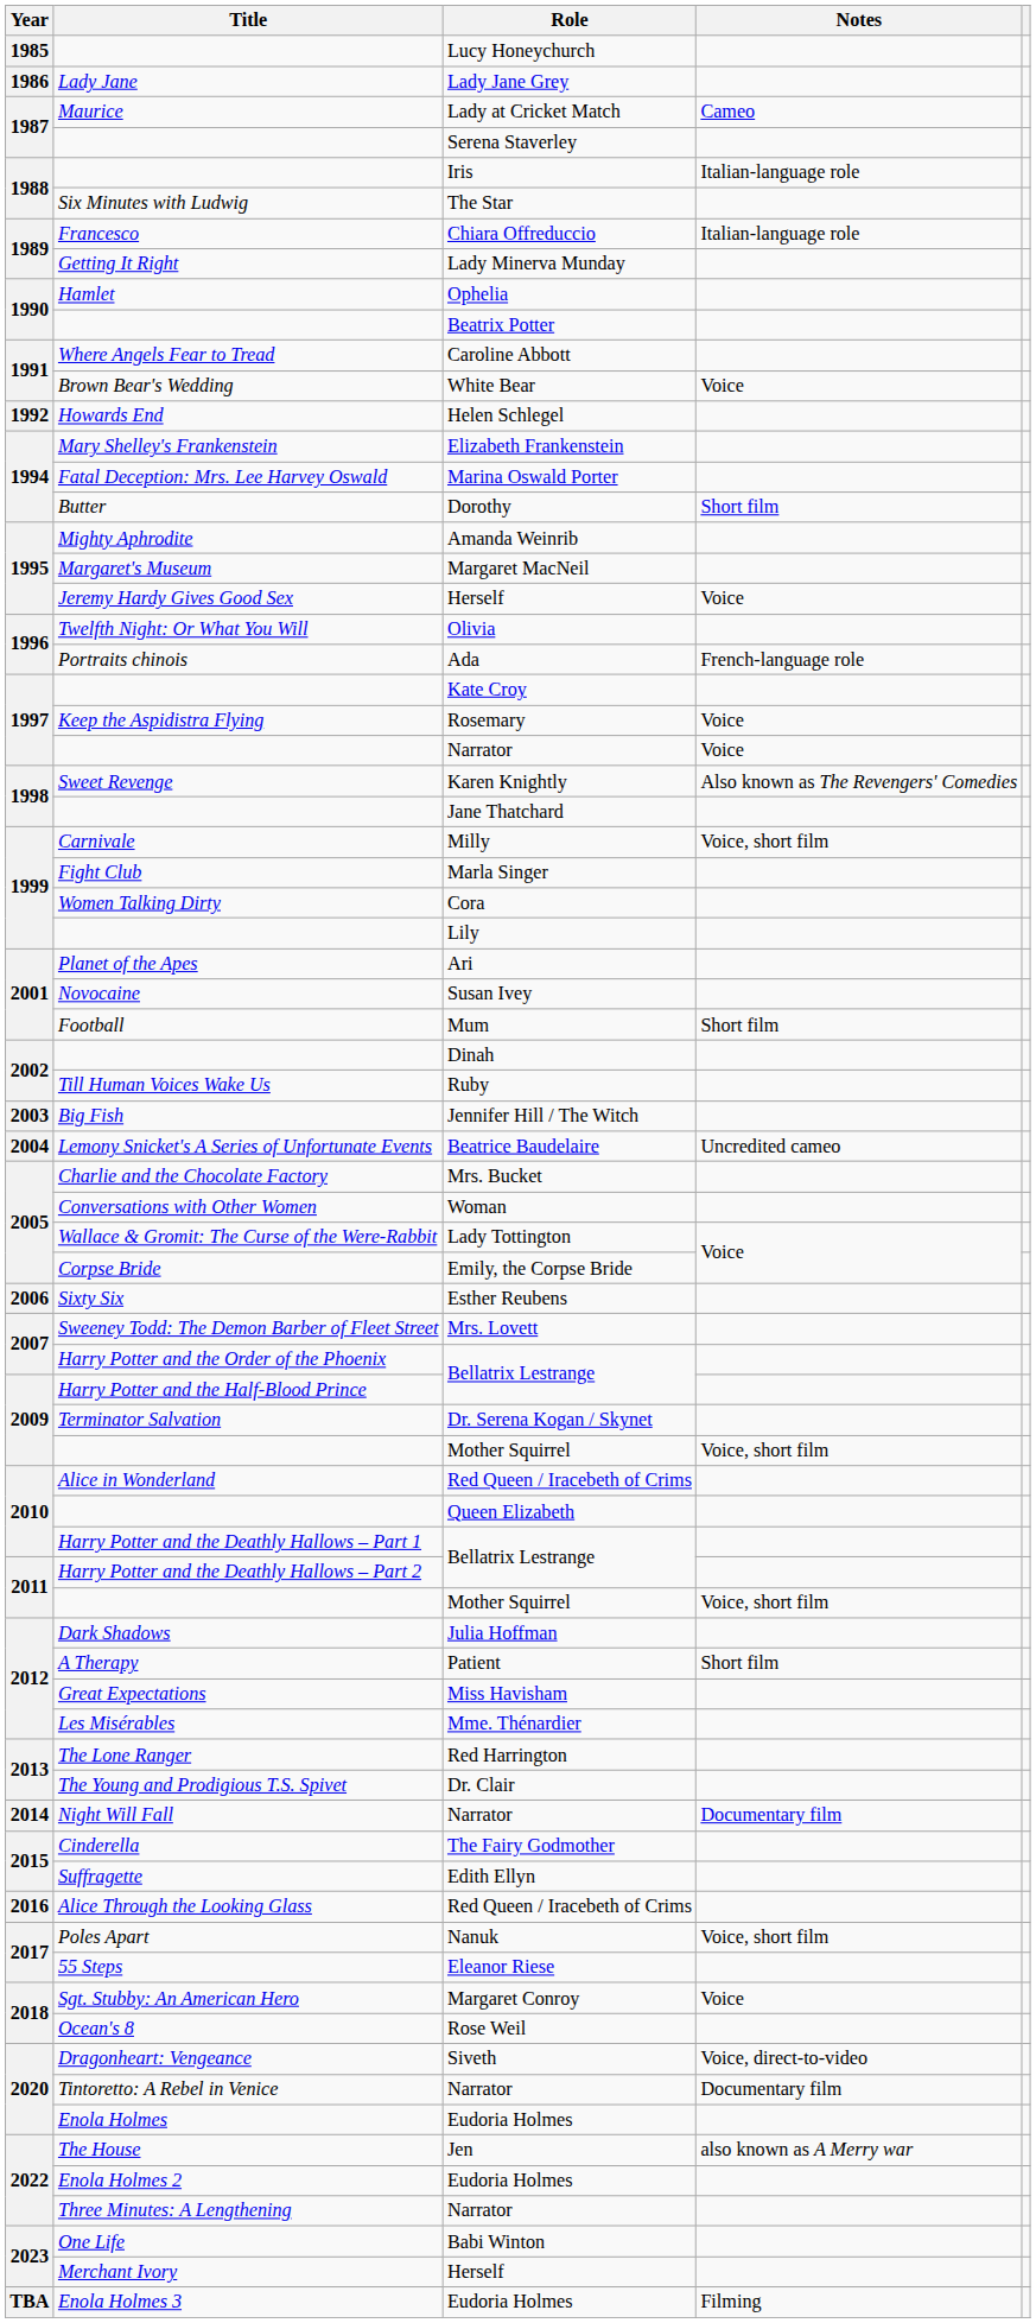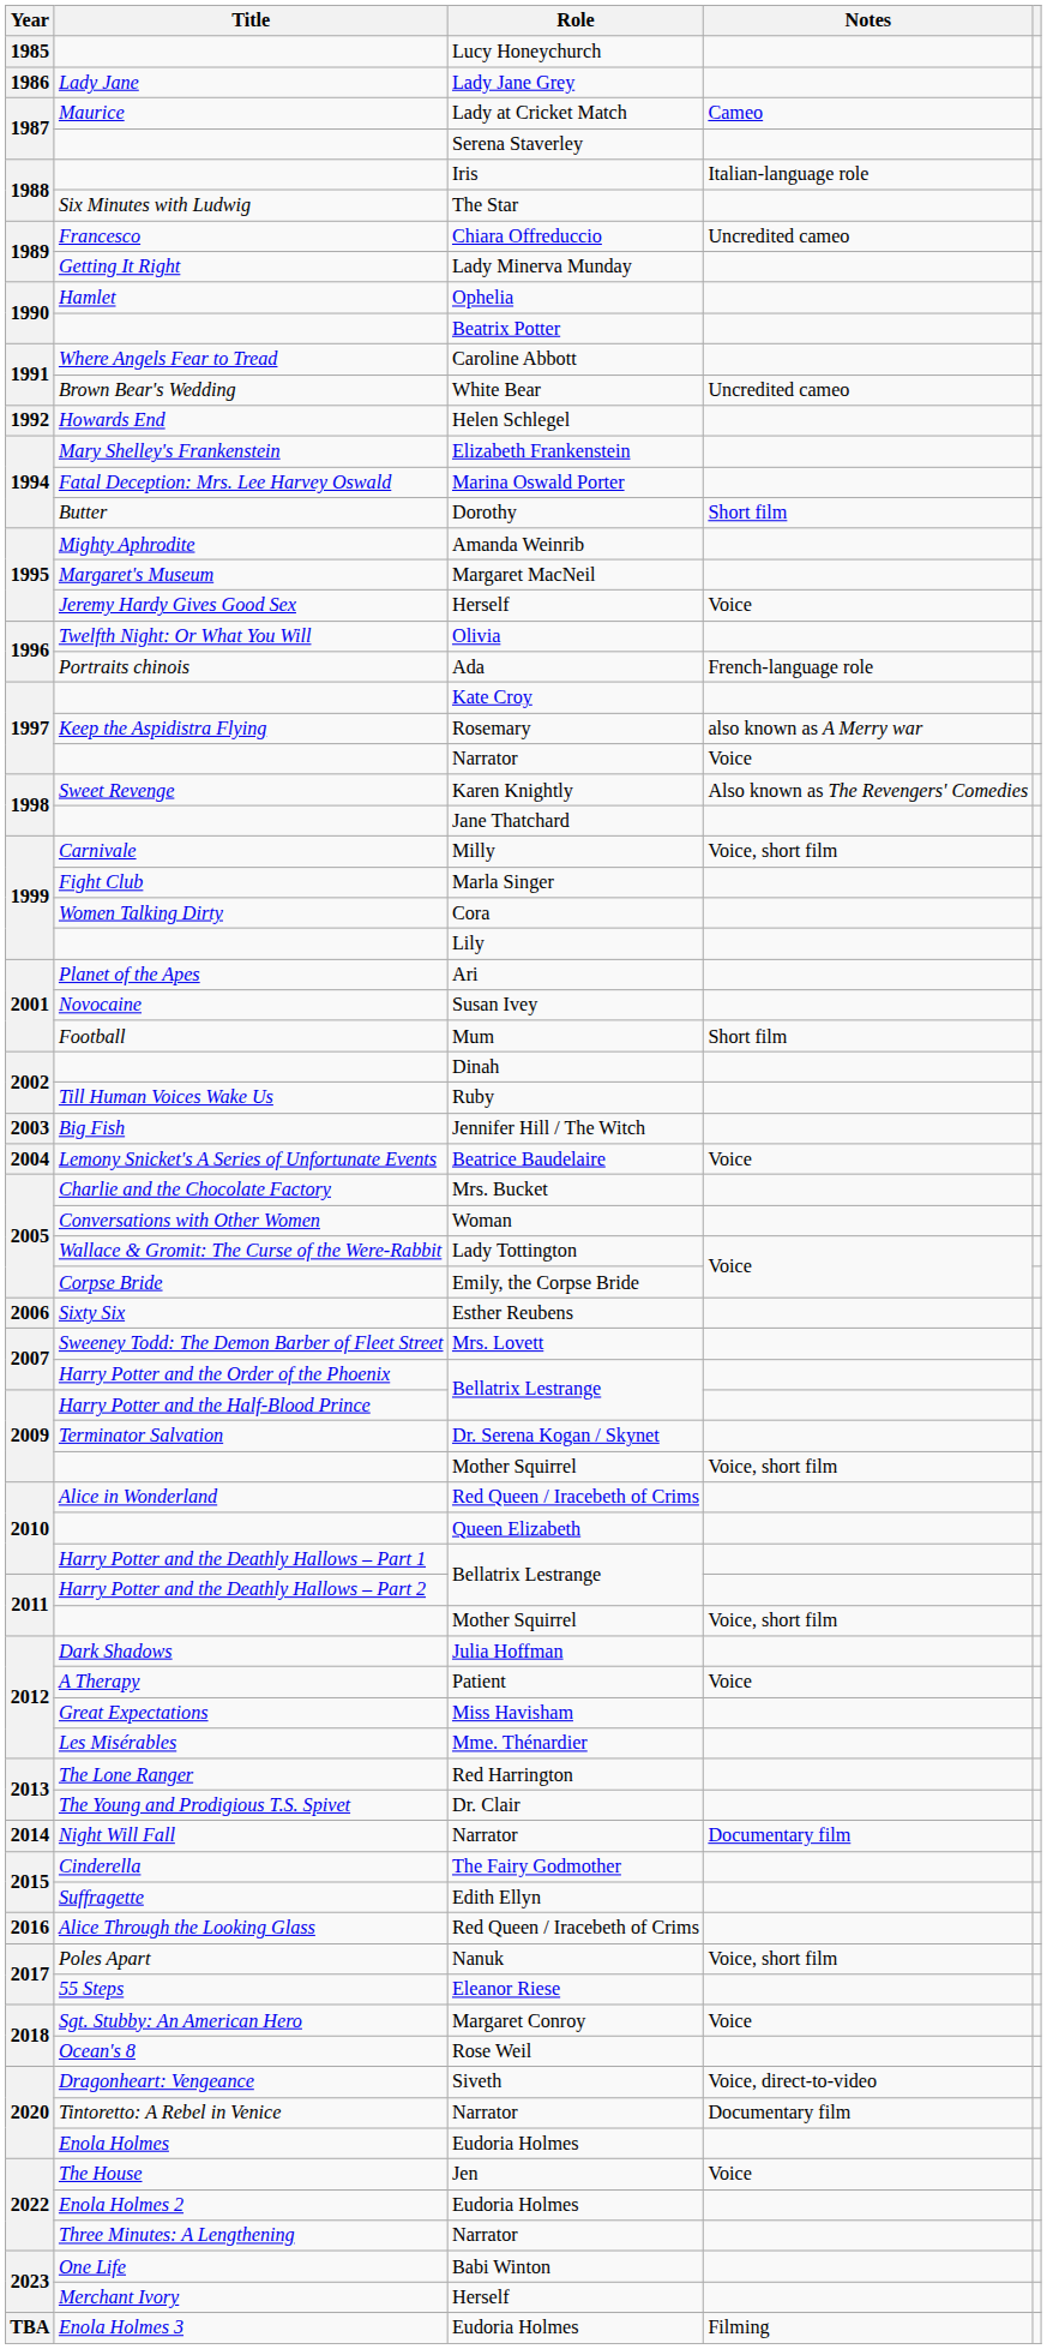Francesco | Notes: Italian-language role -> Uncredited cameo
Brown Bear's Wedding | Notes: Voice -> Uncredited cameo
Keep the Aspidistra Flying | Notes: Voice -> also known as A Merry war
Lemony Snicket's A Series of Unfortunate Events | Notes: Uncredited cameo -> Voice
A Therapy | Notes: Short film -> Voice
The House | Notes: also known as A Merry war -> Voice
